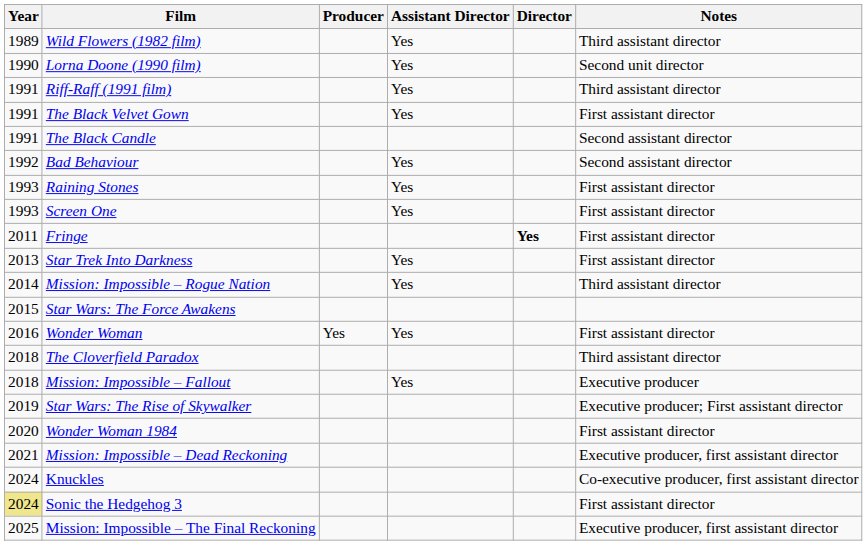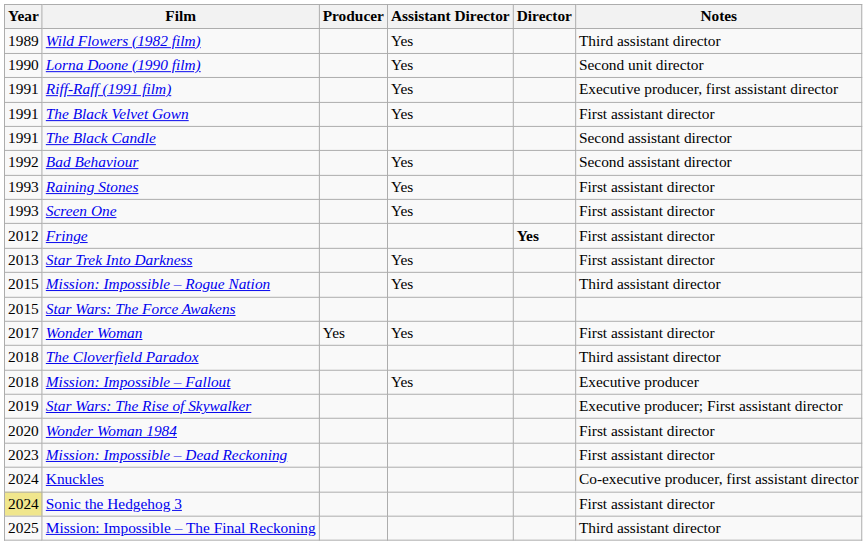Riff-Raff (1991 film) | Notes: Third assistant director -> Executive producer, first assistant director
Fringe | Year: 2011 -> 2012
Mission: Impossible – Rogue Nation | Year: 2014 -> 2015
Wonder Woman | Year: 2016 -> 2017
Mission: Impossible – Dead Reckoning | Year: 2021 -> 2023
Mission: Impossible – Dead Reckoning | Notes: Executive producer, first assistant director -> First assistant director
Mission: Impossible – The Final Reckoning | Notes: Executive producer, first assistant director -> Third assistant director
